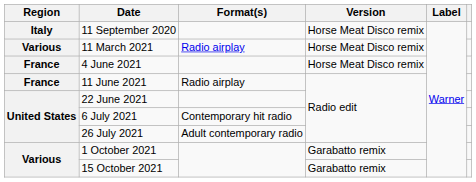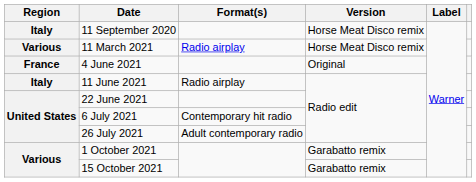4 June 2021 | Version: Horse Meat Disco remix -> Original
11 June 2021 | Region: France -> Italy
